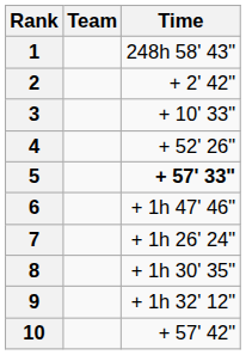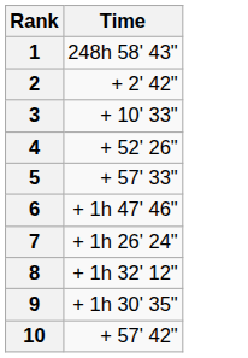- column: Team
5 | Time: bold -> normal
8 | Time: + 1h 30' 35" -> + 1h 32' 12"
9 | Time: + 1h 32' 12" -> + 1h 30' 35"
